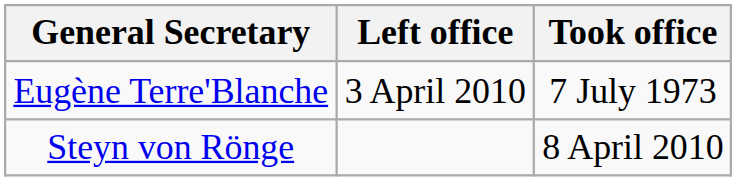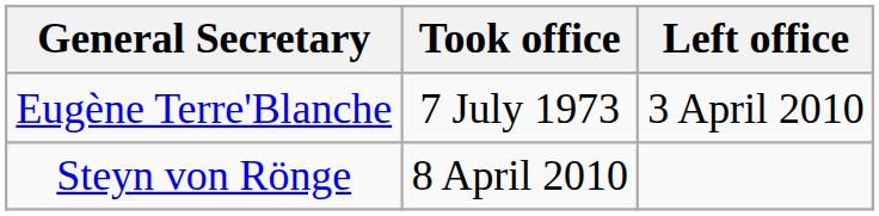columns swapped: Took office <-> Left office
